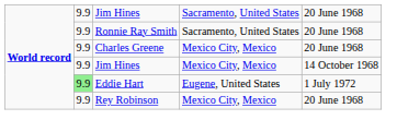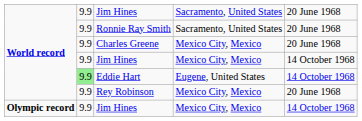Eddie Hart | column 5: 1 July 1972 -> 14 October 1968
+ row: Olympic record | 9.9 | Jim Hines | Mexico City, Mexico | 14 October 1968
